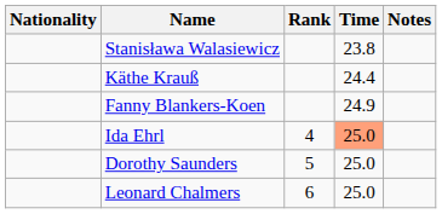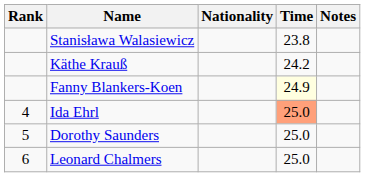columns swapped: Rank <-> Nationality
Käthe Krauß | Time: 24.4 -> 24.2
Fanny Blankers-Koen | Time: no background -> lightyellow background
